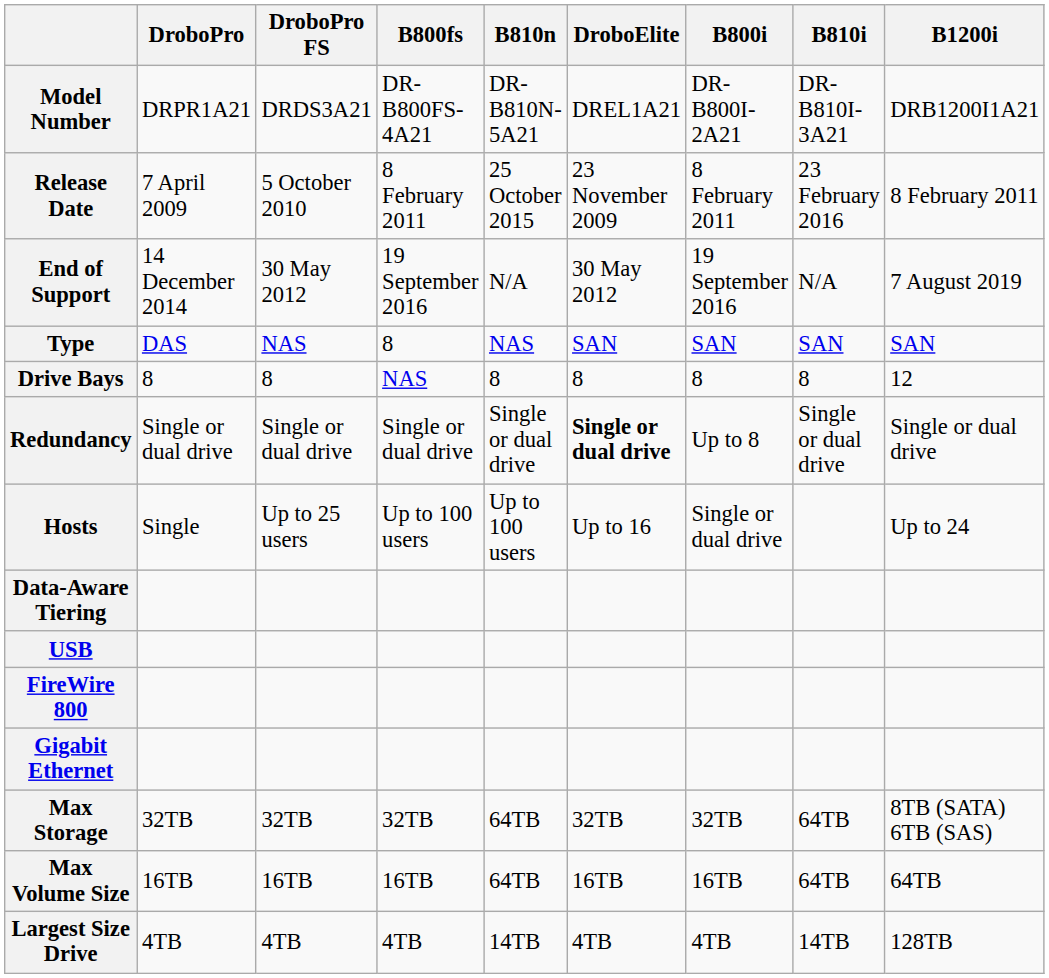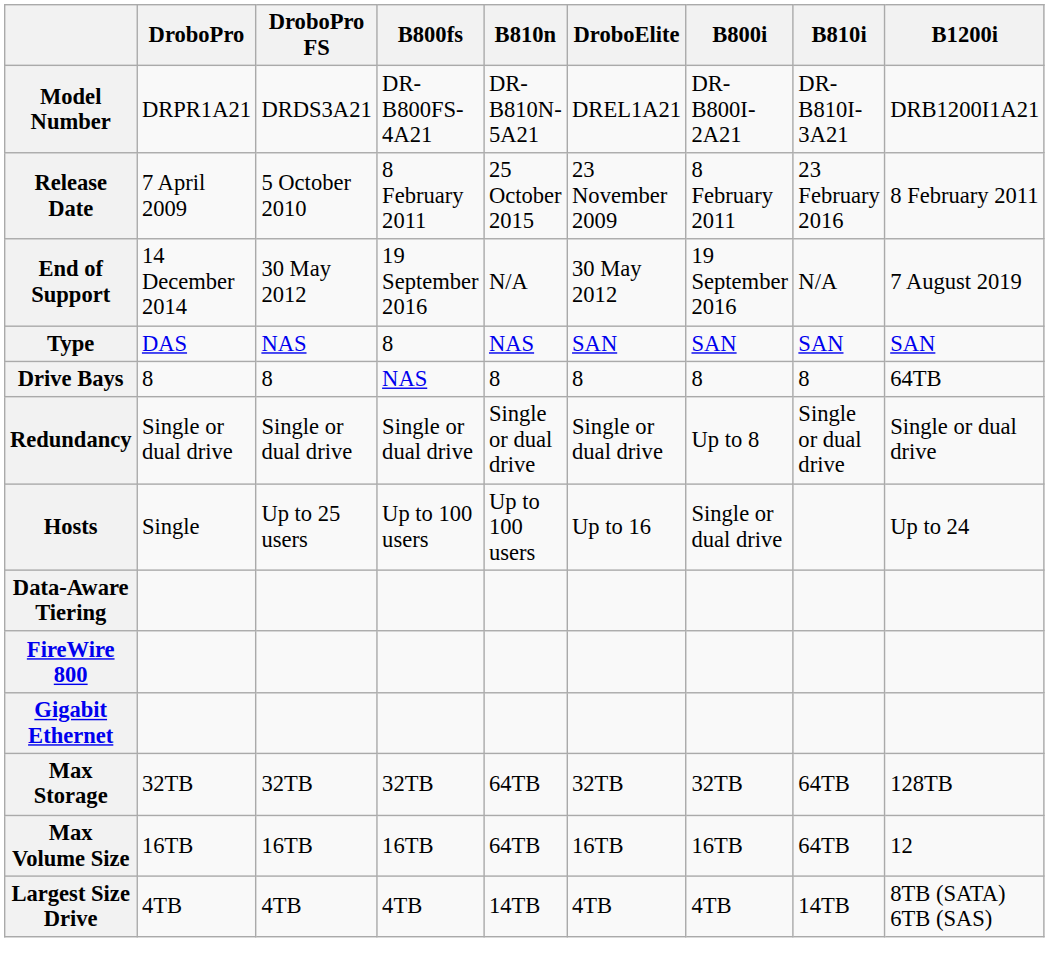Drive Bays | B1200i: 12 -> 64TB
Redundancy | DroboElite: bold -> normal
- row: USB
Max Storage | B1200i: 8TB (SATA) 6TB (SAS) -> 128TB
Max Volume Size | B1200i: 64TB -> 12
Largest Size Drive | B1200i: 128TB -> 8TB (SATA) 6TB (SAS)
